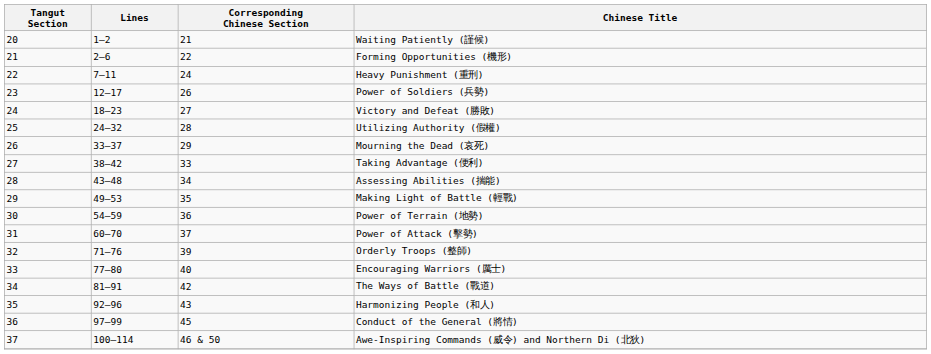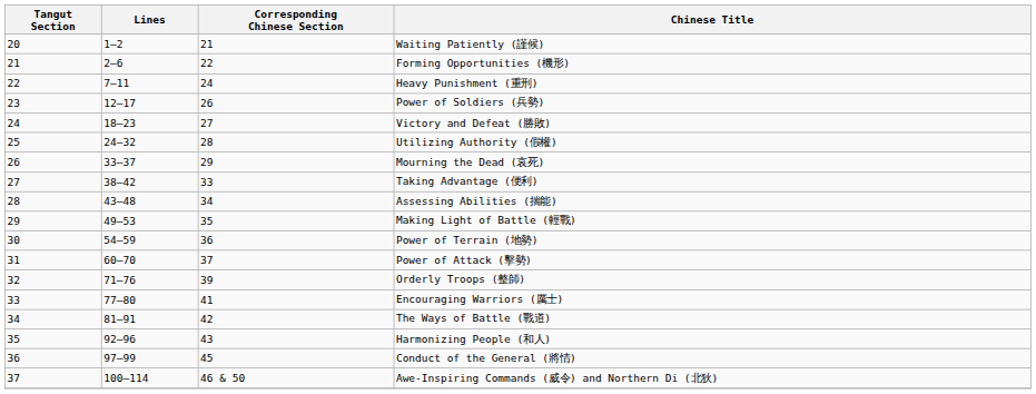Encouraging Warriors (厲士) | Corresponding Chinese Section: 40 -> 41
